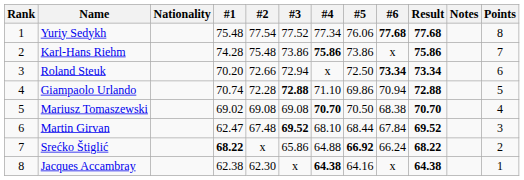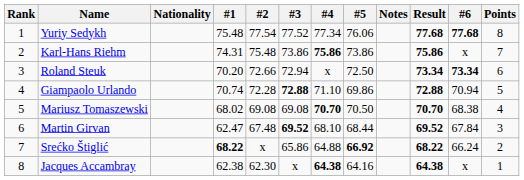columns swapped: #6 <-> Notes
Karl-Hans Riehm | #1: 74.28 -> 74.31
Mariusz Tomaszewski | #1: 69.02 -> 68.02
